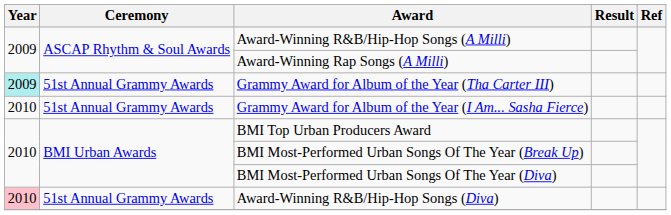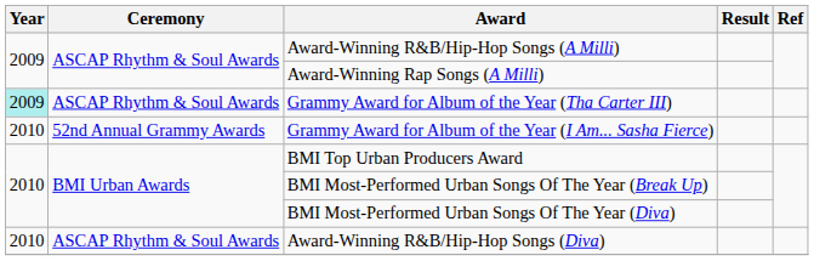Grammy Award for Album of the Year (Tha Carter III) | Ceremony: 51st Annual Grammy Awards -> ASCAP Rhythm & Soul Awards
Grammy Award for Album of the Year (I Am... Sasha Fierce) | Ceremony: 51st Annual Grammy Awards -> 52nd Annual Grammy Awards
Award-Winning R&B/Hip-Hop Songs (Diva) | Year: pink background -> no background
Award-Winning R&B/Hip-Hop Songs (Diva) | Ceremony: 51st Annual Grammy Awards -> ASCAP Rhythm & Soul Awards
